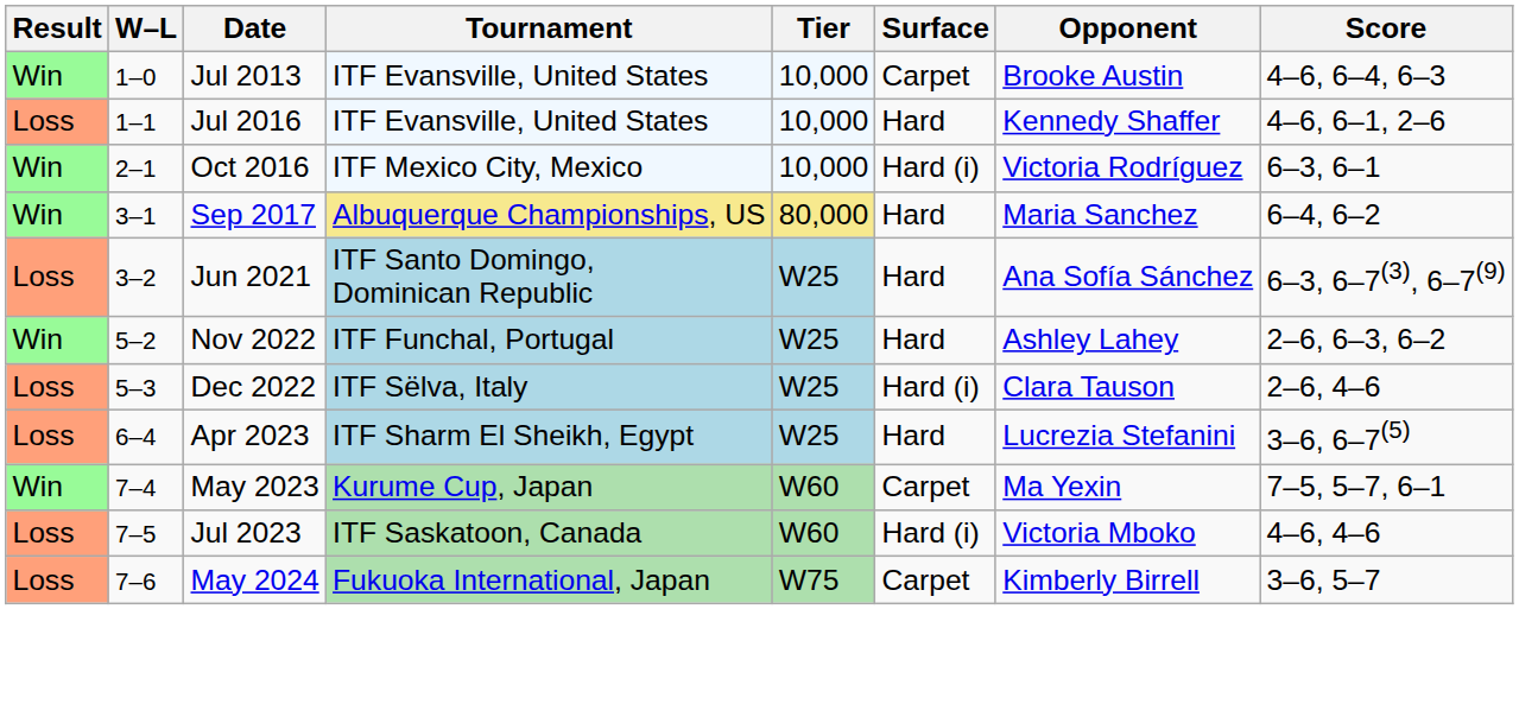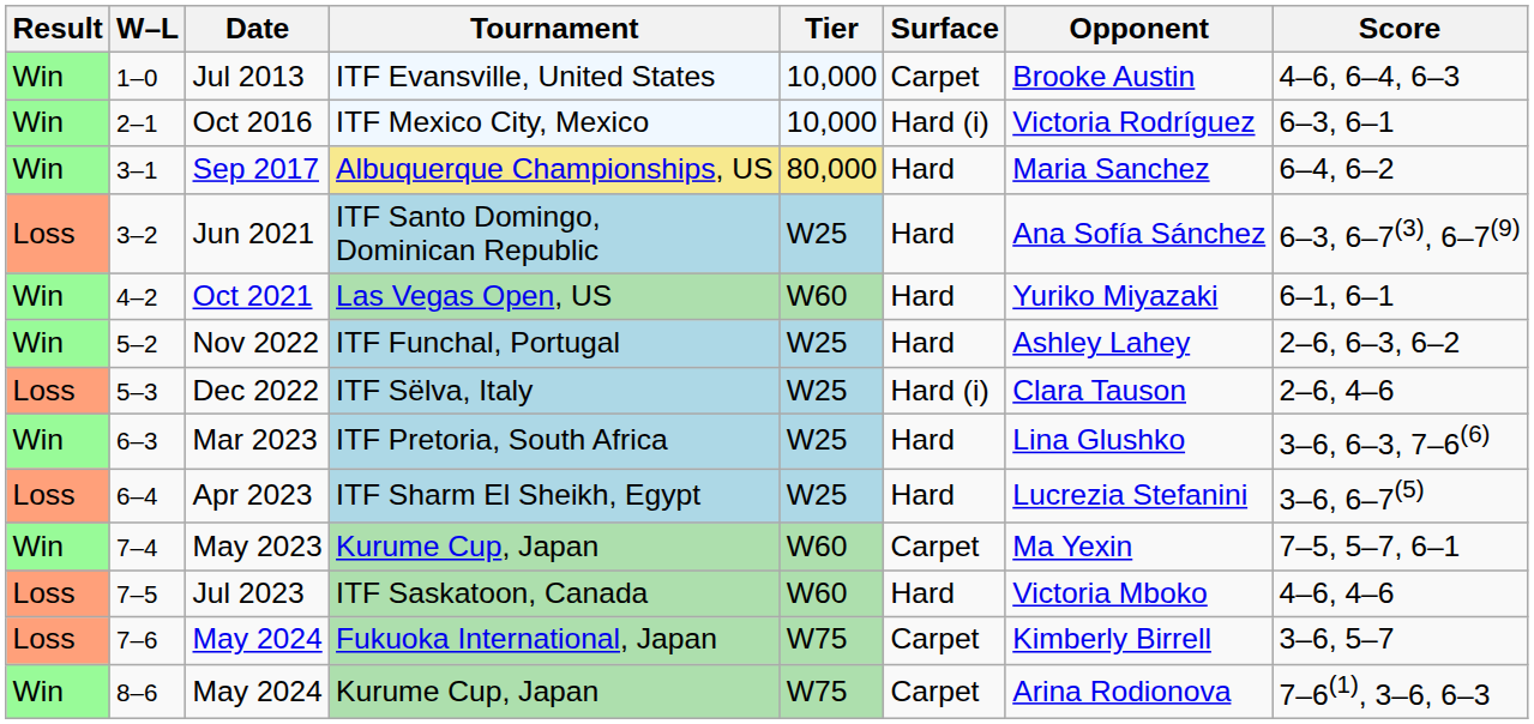- row: Loss | 1–1 | Jul 2016 | ITF Evansville, United States | 10,000 | Hard | Kennedy Shaffer | 4–6, 6–1, 2–6
+ row: Win | 4–2 | Oct 2021 | Las Vegas Open, US | W60 | Hard | Yuriko Miyazaki | 6–1, 6–1
+ row: Win | 6–3 | Mar 2023 | ITF Pretoria, South Africa | W25 | Hard | Lina Glushko | 3–6, 6–3, 7–6(6)
Jul 2023 | Surface: Hard (i) -> Hard
+ row: Win | 8–6 | May 2024 | Kurume Cup, Japan | W75 | Carpet | Arina Rodionova | 7–6(1), 3–6, 6–3
